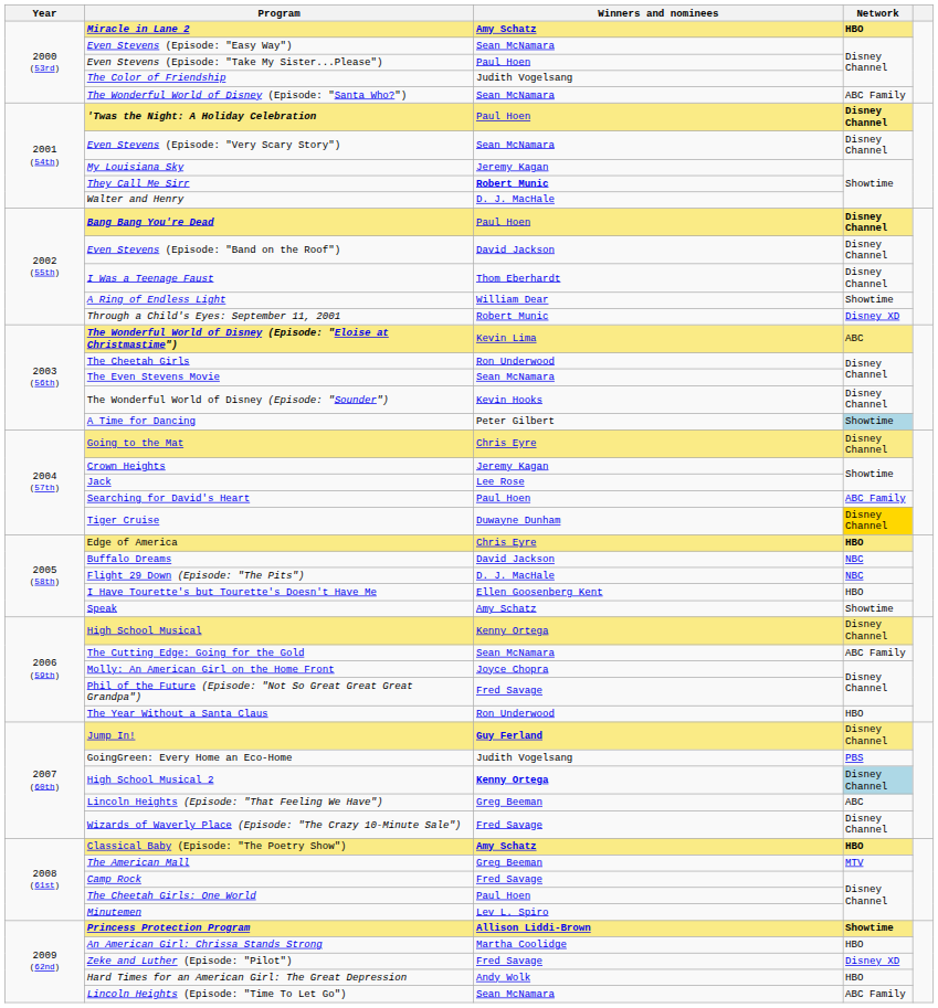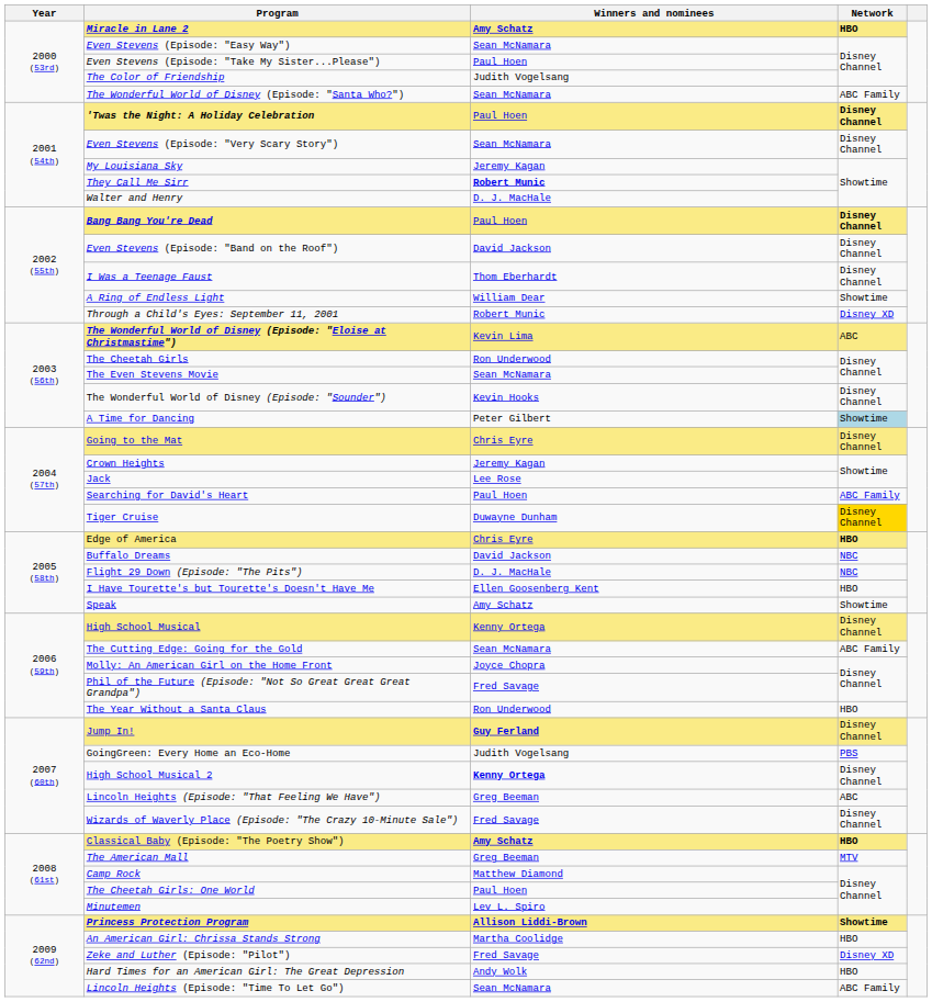High School Musical 2 | Network: lightblue background -> no background
Camp Rock | Winners and nominees: Fred Savage -> Matthew Diamond
